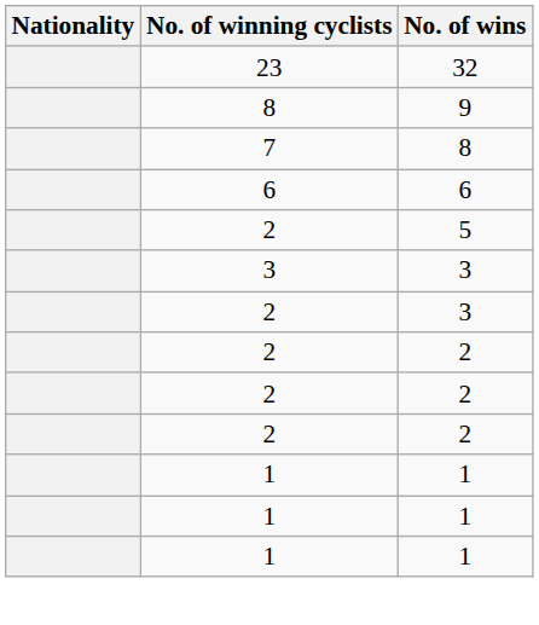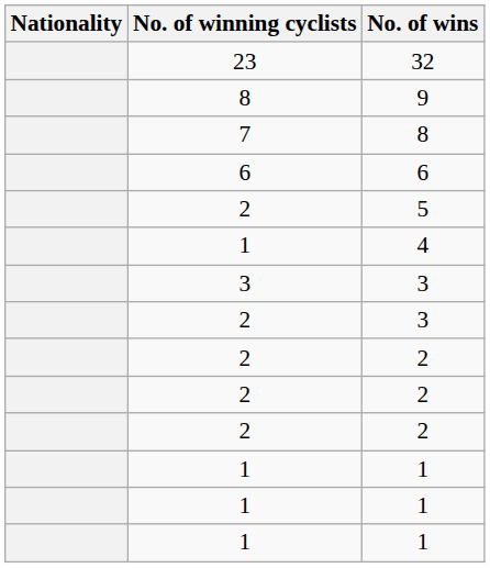+ row: 1 | 4
